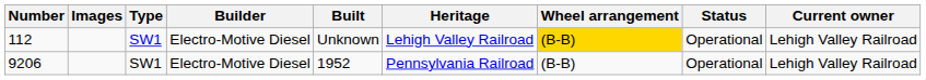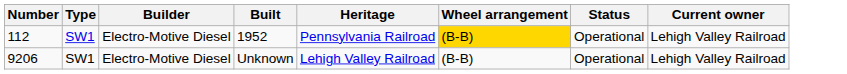- column: Images
112 | Built: Unknown -> 1952
112 | Heritage: Lehigh Valley Railroad -> Pennsylvania Railroad
9206 | Built: 1952 -> Unknown
9206 | Heritage: Pennsylvania Railroad -> Lehigh Valley Railroad
